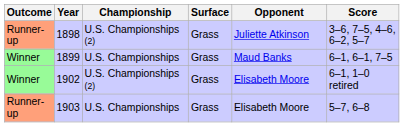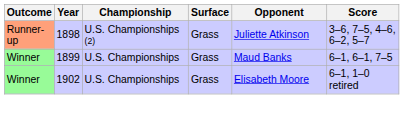1902 | Championship: U.S. Championships (2) -> U.S. Championships
- row: Runner-up | 1903 | U.S. Championships | Grass | Elisabeth Moore | 5–7, 6–8
